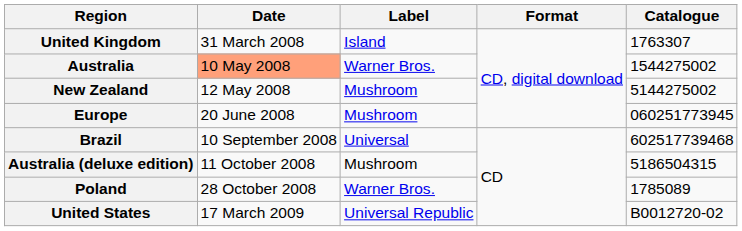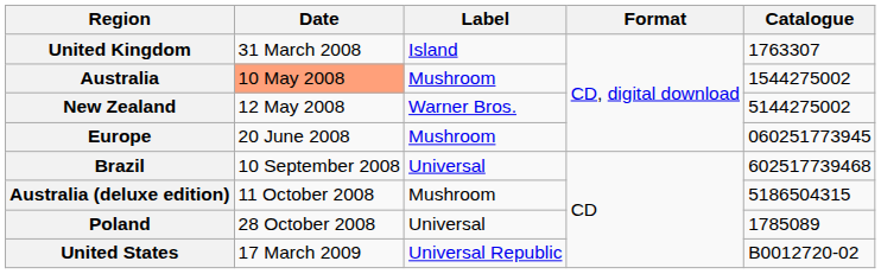Australia | Label: Warner Bros. -> Mushroom
New Zealand | Label: Mushroom -> Warner Bros.
Poland | Label: Warner Bros. -> Universal
